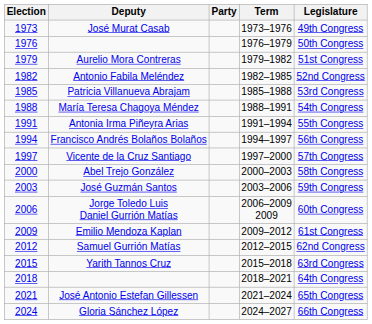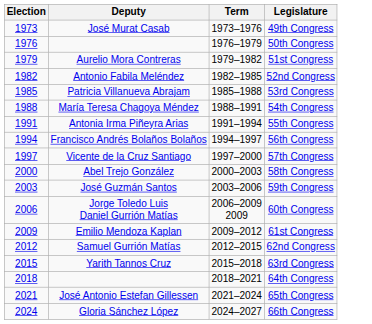- column: Party
